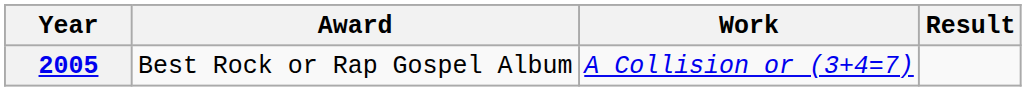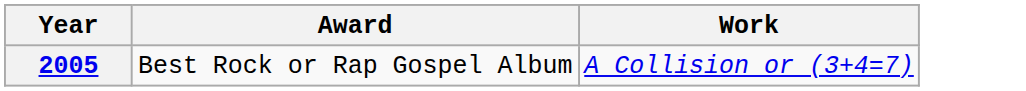- column: Result
